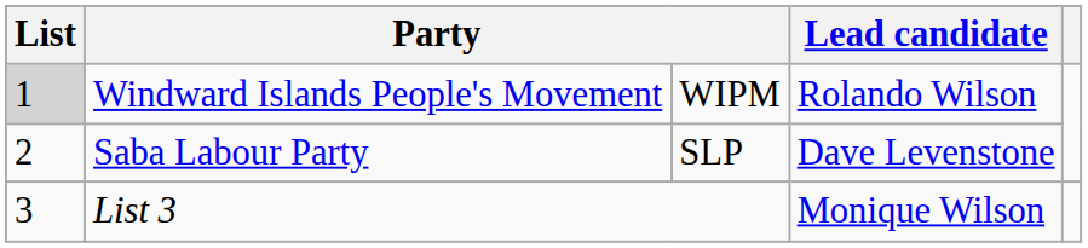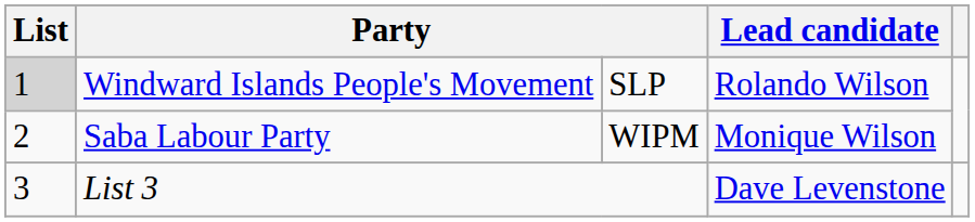Windward Islands People's Movement | column 3: WIPM -> SLP
Saba Labour Party | column 3: SLP -> WIPM
Saba Labour Party | Lead candidate: Dave Levenstone -> Monique Wilson
List 3 | Lead candidate: Monique Wilson -> Dave Levenstone
